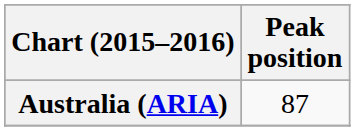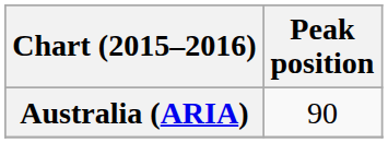Australia (ARIA) | Peak position: 87 -> 90
